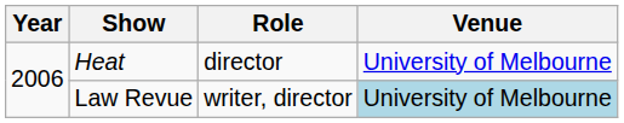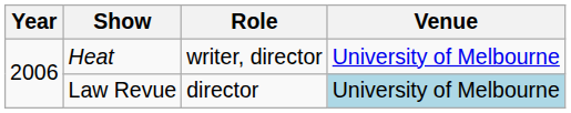Heat | Role: director -> writer, director
Law Revue | Role: writer, director -> director
